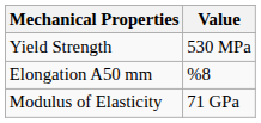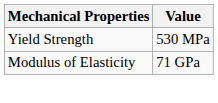- row: Elongation A50 mm | %8
